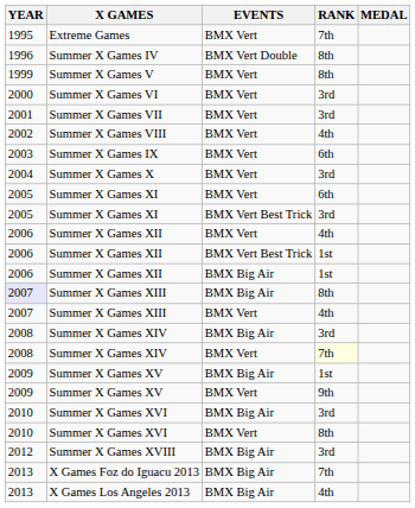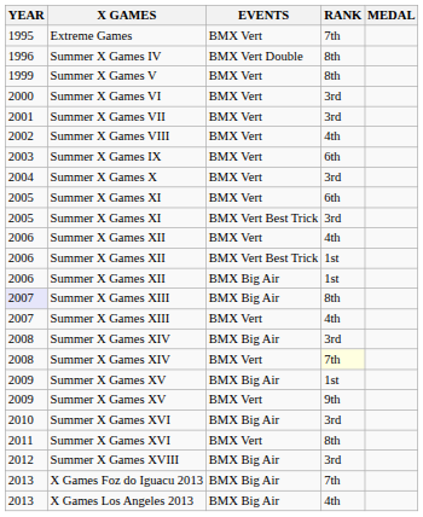Summer X Games XVI / BMX Vert | YEAR: 2010 -> 2011
